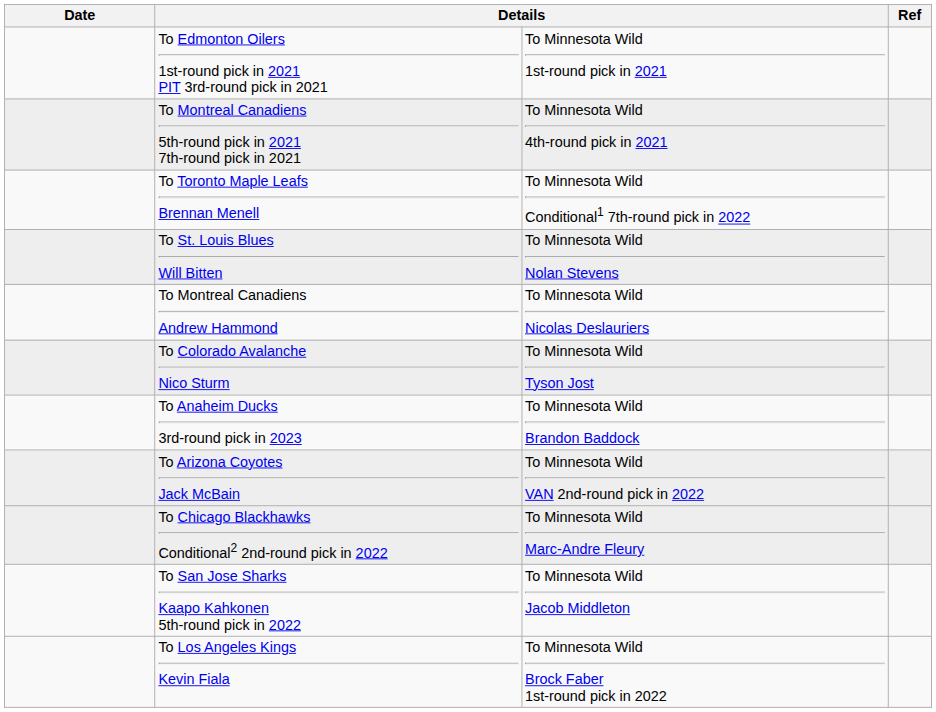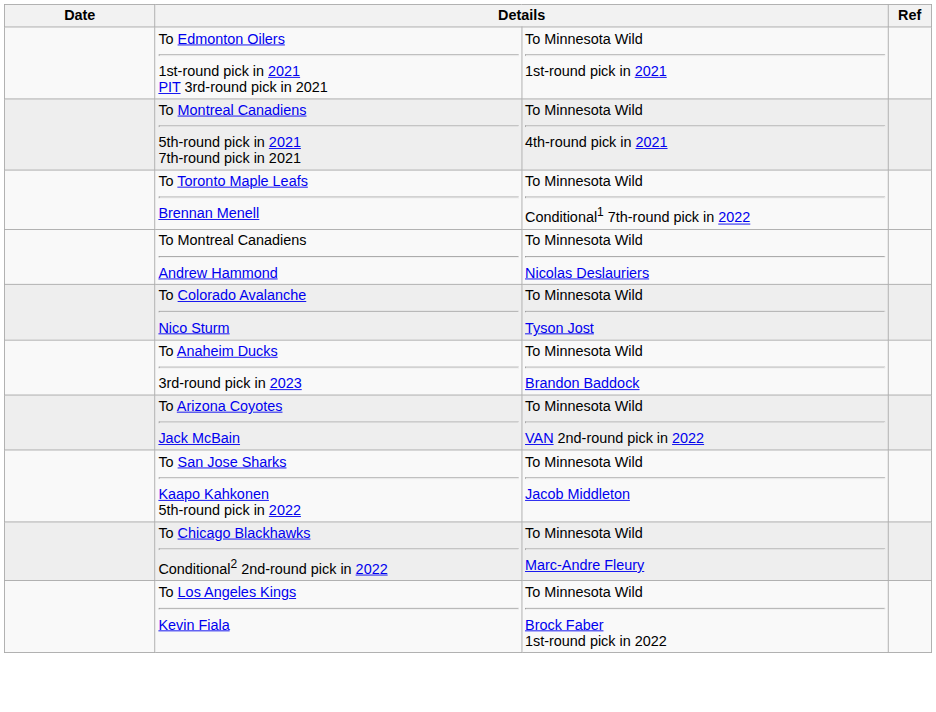- row: To St. Louis Blues Will Bitten | To Minnesota Wild Nolan Stevens
rows swapped: To San Jose Sharks Kaapo Kahkonen 5th-round pick in 2022 <-> To Chicago Blackhawks Conditional2 2nd-round pick in 2022
